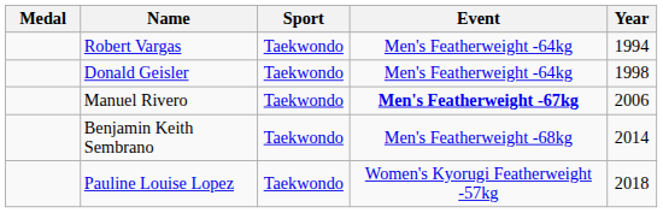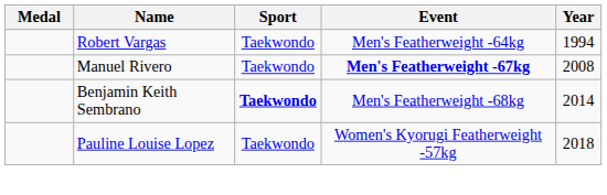- row: Donald Geisler | Taekwondo | Men's Featherweight -64kg | 1998
Manuel Rivero | Year: 2006 -> 2008
Benjamin Keith Sembrano | Sport: normal -> bold
